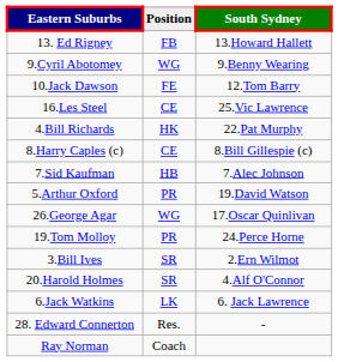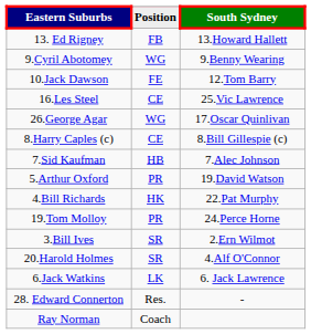rows swapped: 26.George Agar <-> 4.Bill Richards
